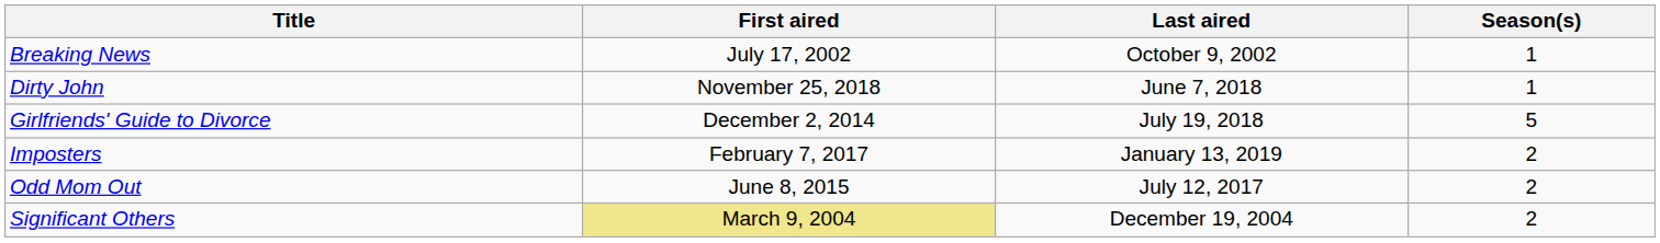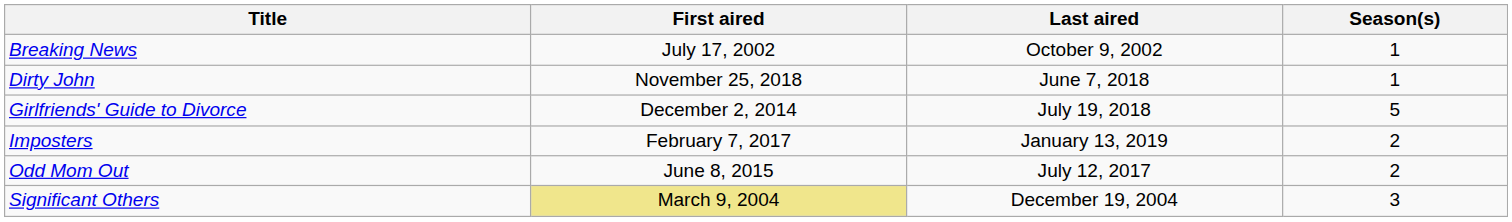Significant Others | Season(s): 2 -> 3
